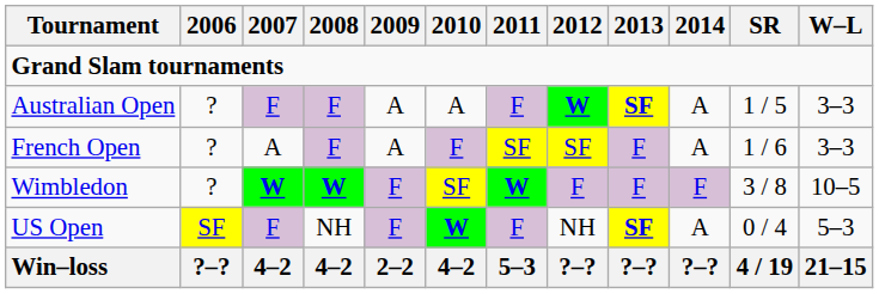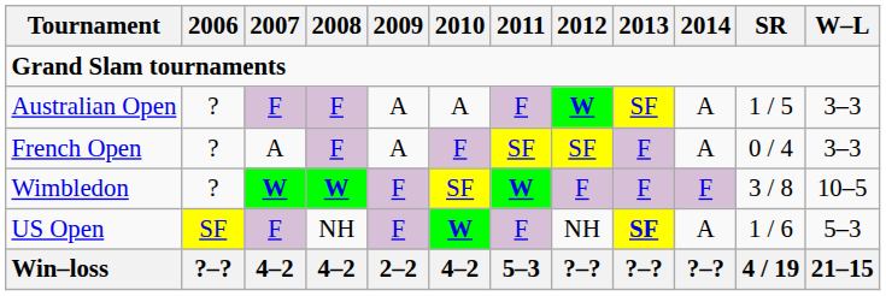Australian Open | 2013: bold -> normal
French Open | SR: 1 / 6 -> 0 / 4
US Open | SR: 0 / 4 -> 1 / 6
